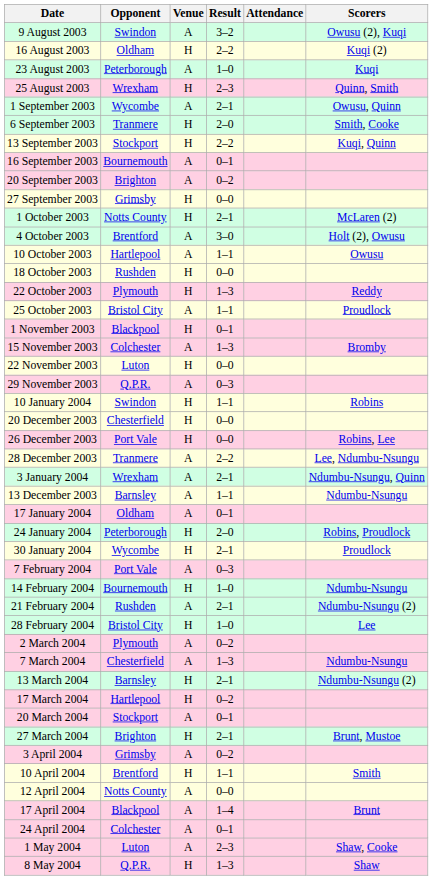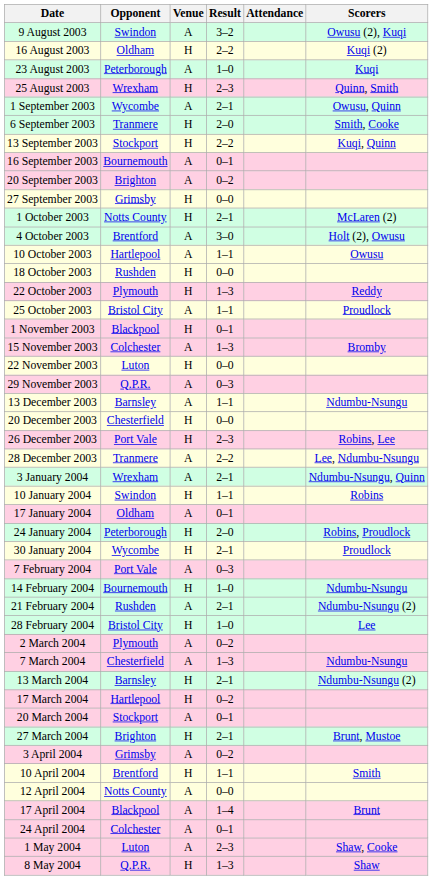rows swapped: 13 December 2003 <-> 10 January 2004
26 December 2003 | Result: 0–0 -> 2–3
